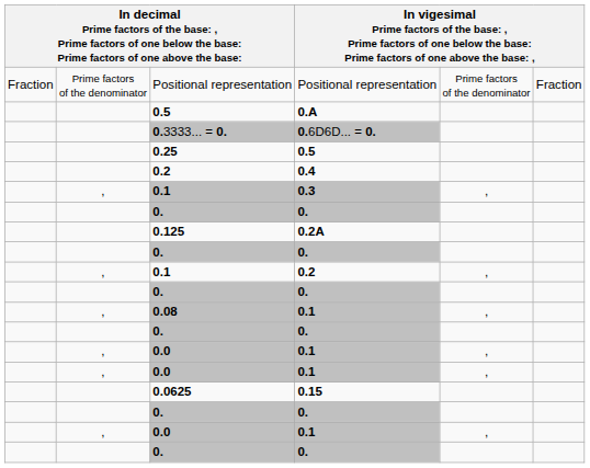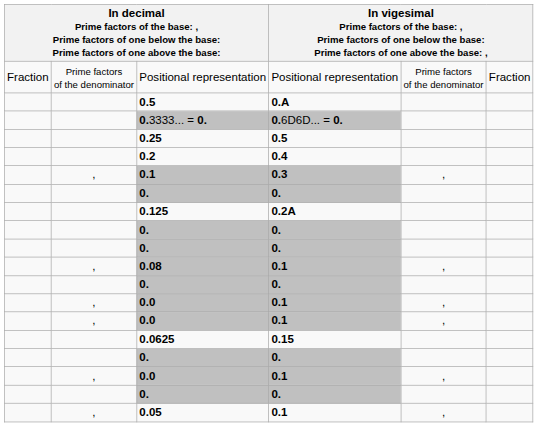- row: , | 0.1 | 0.2 | ,
+ row: , | 0.05 | 0.1 | ,
